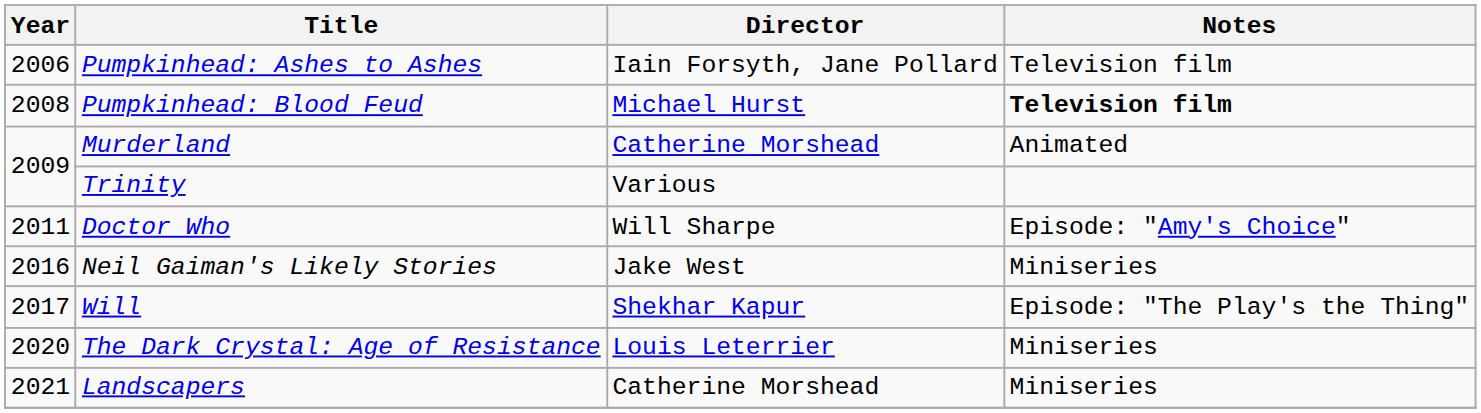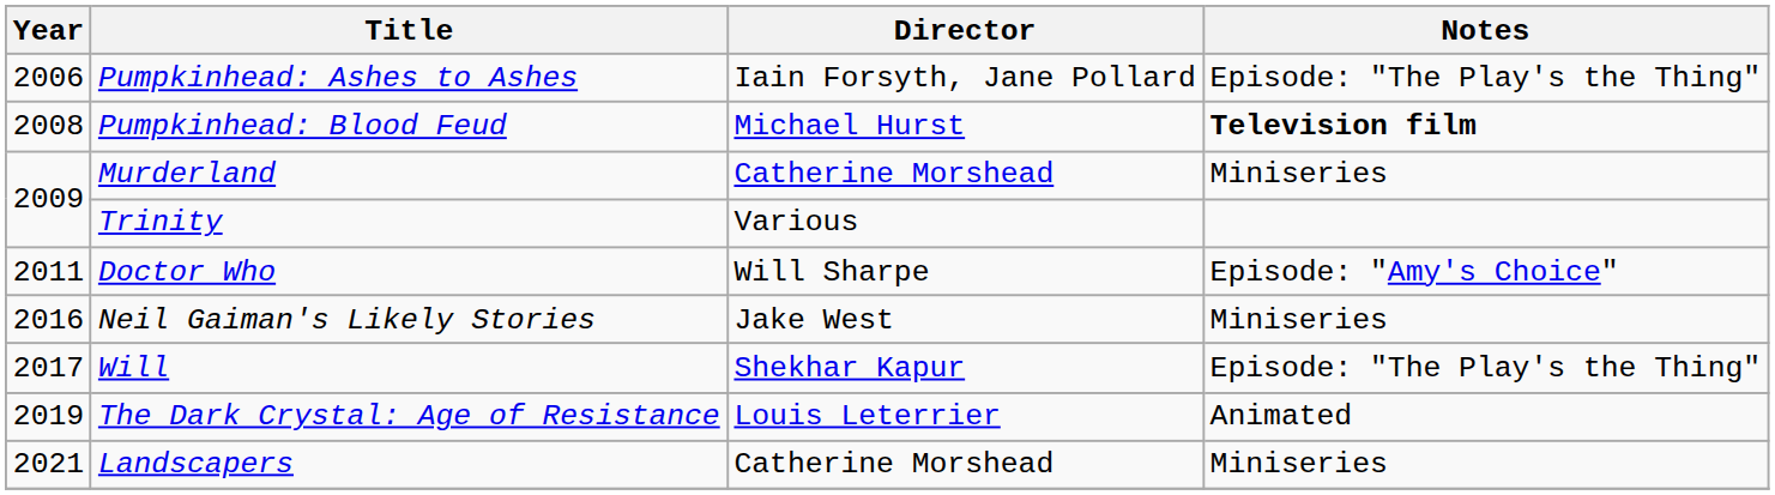Pumpkinhead: Ashes to Ashes | Notes: Television film -> Episode: "The Play's the Thing"
Murderland | Notes: Animated -> Miniseries
The Dark Crystal: Age of Resistance | Year: 2020 -> 2019
The Dark Crystal: Age of Resistance | Notes: Miniseries -> Animated
